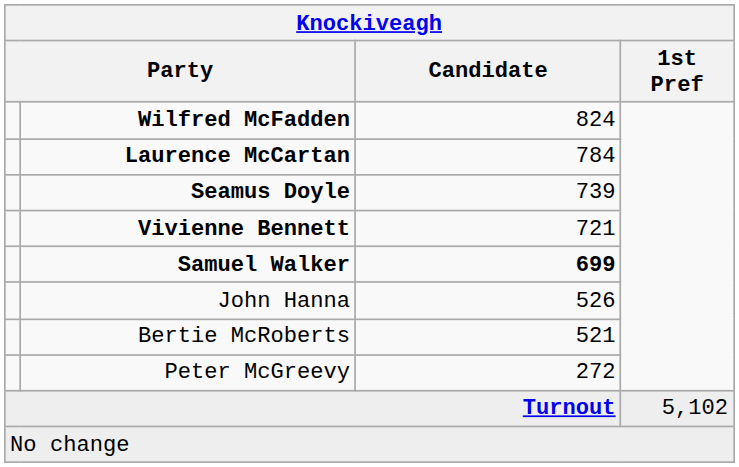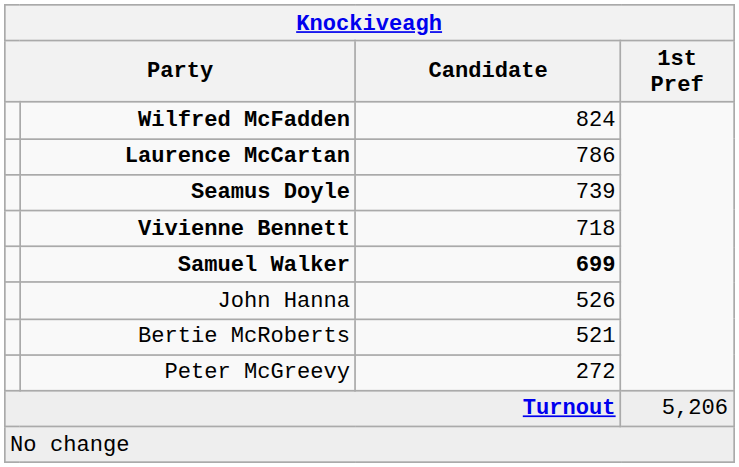Laurence McCartan | Candidate: 784 -> 786
Vivienne Bennett | Candidate: 721 -> 718
Turnout | 1st Pref: 5,102 -> 5,206
